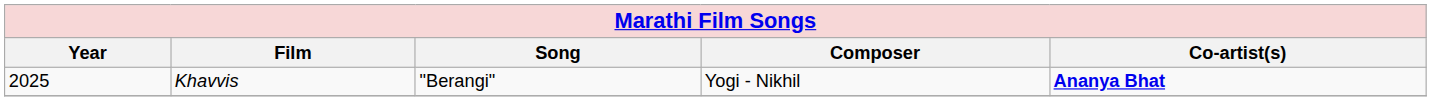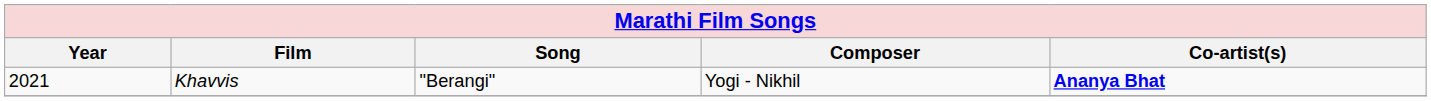Khavvis | Year: 2025 -> 2021
